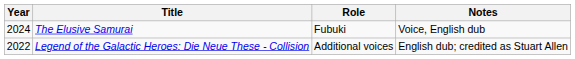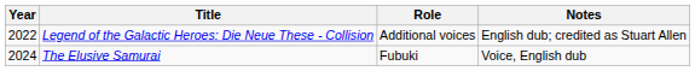rows swapped: Legend of the Galactic Heroes: Die Neue These - Collision <-> The Elusive Samurai
